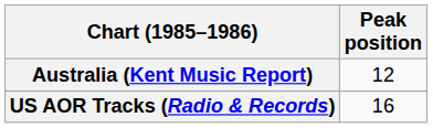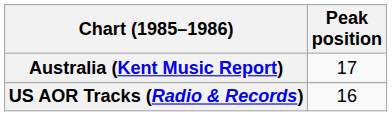Australia (Kent Music Report) | Peak position: 12 -> 17
